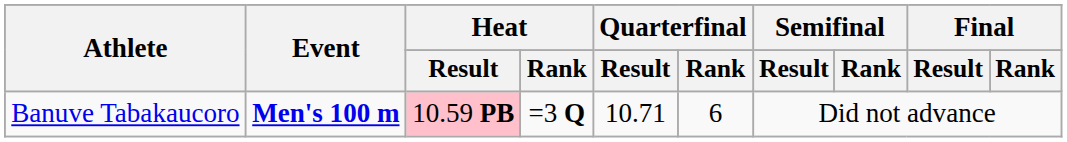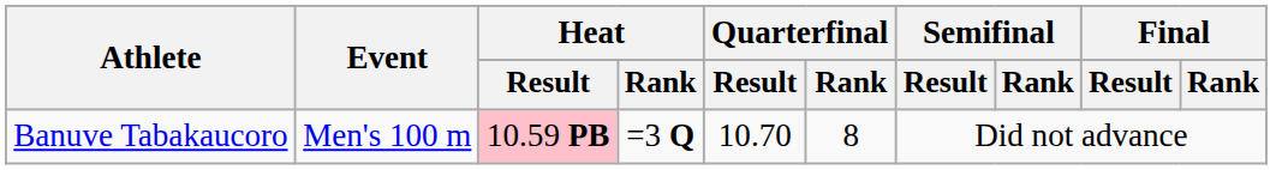Banuve Tabakaucoro | Event: bold -> normal
Banuve Tabakaucoro | Quarterfinal / Result: 10.71 -> 10.70
Banuve Tabakaucoro | Quarterfinal / Rank: 6 -> 8
